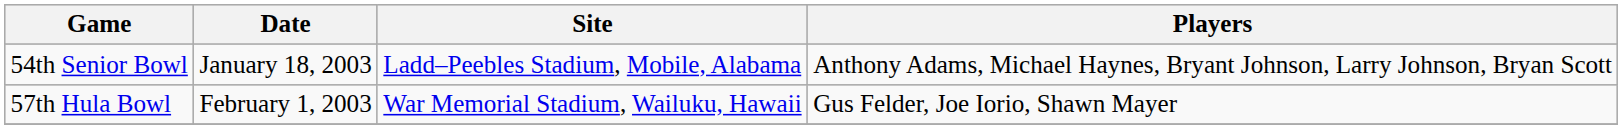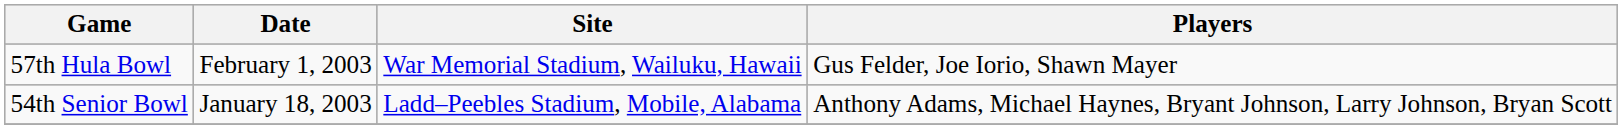rows swapped: 57th Hula Bowl <-> 54th Senior Bowl
